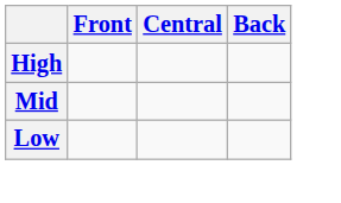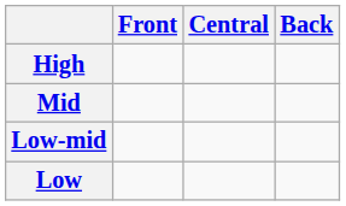+ row: Low-mid
